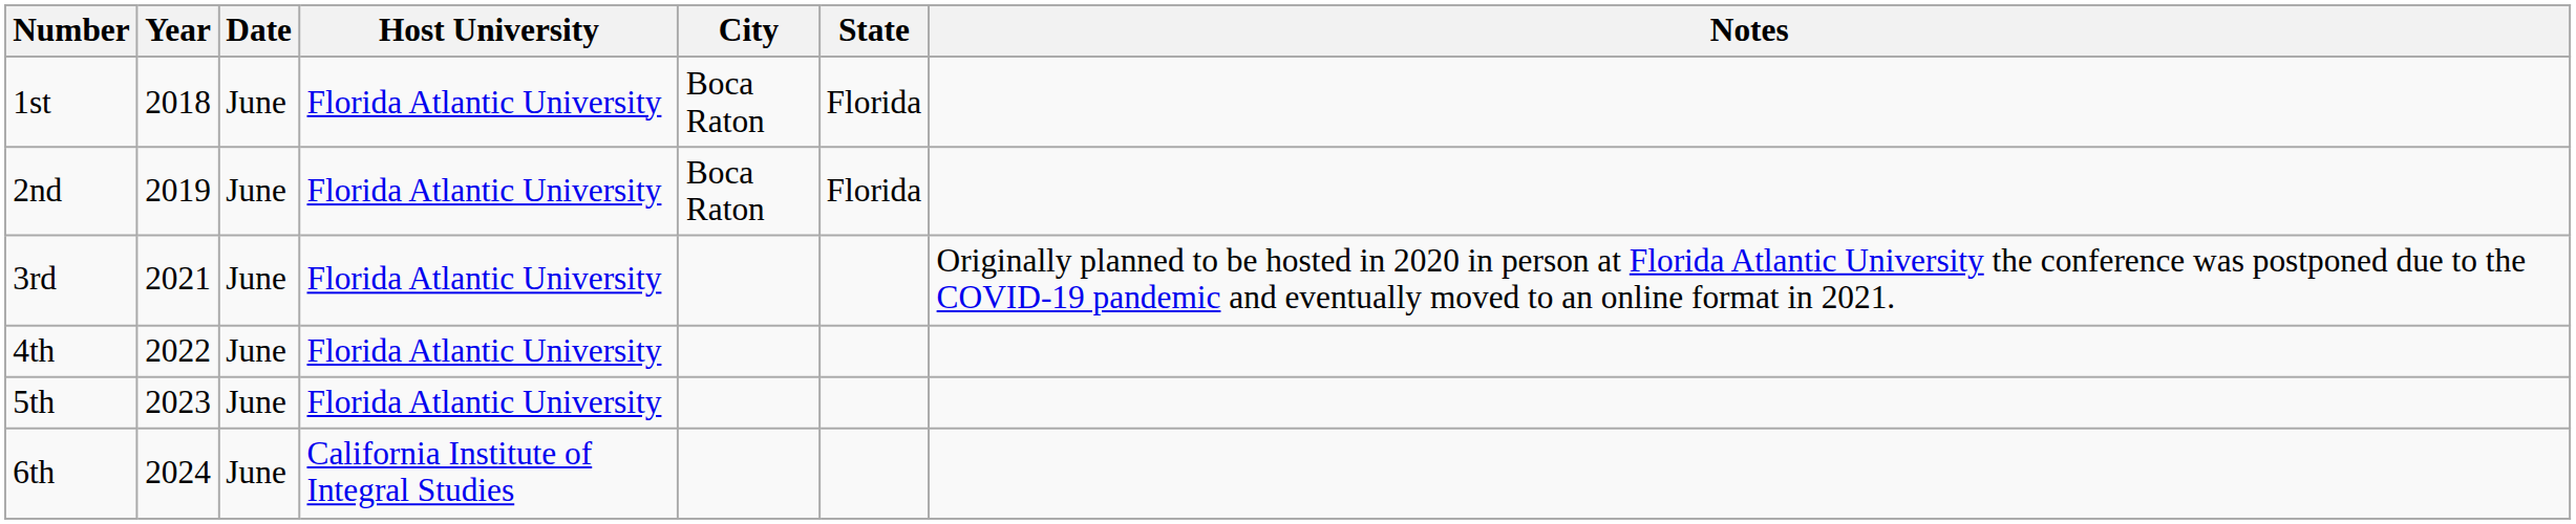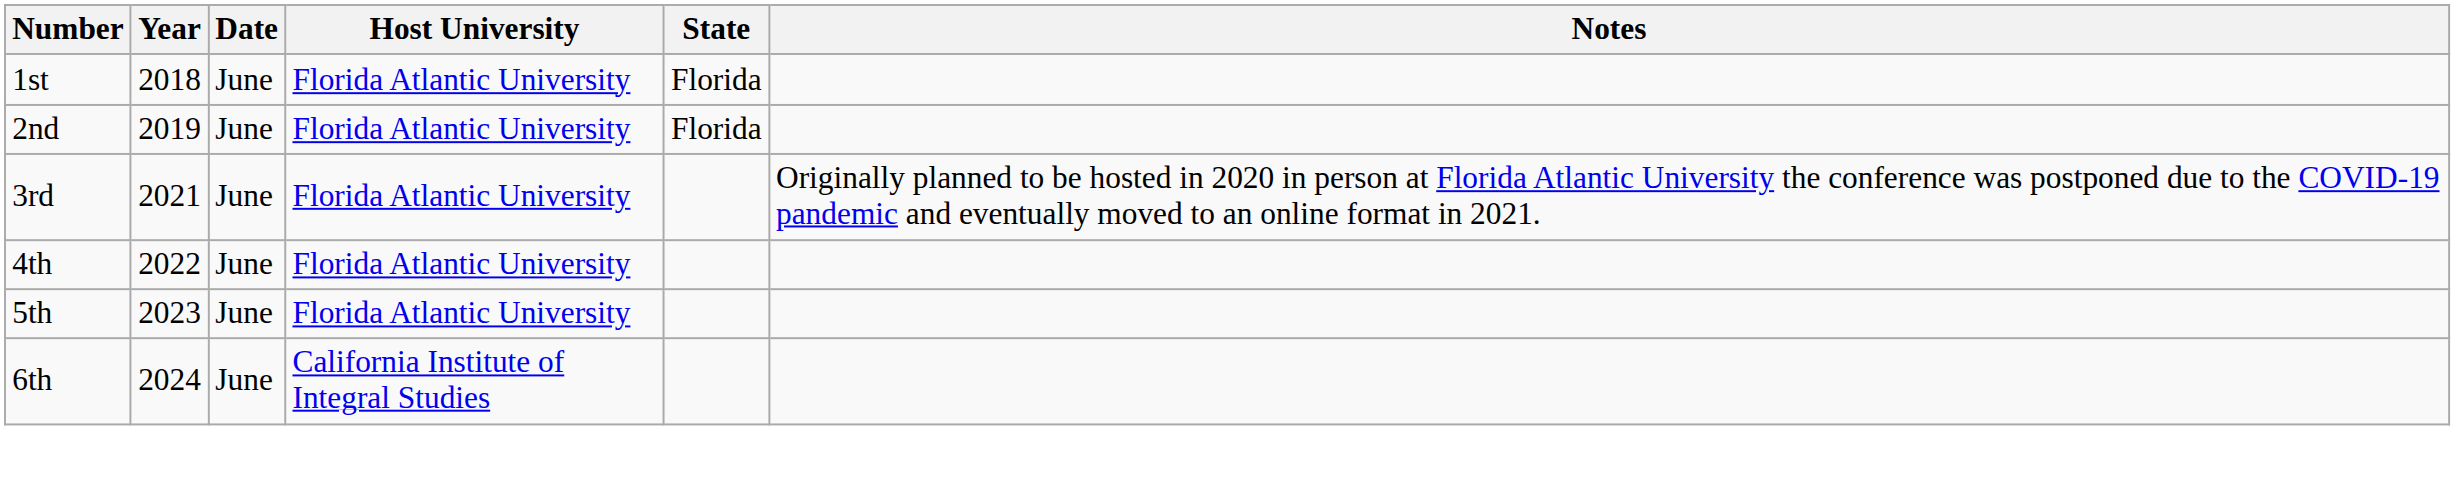- column: City | Boca Raton | Boca Raton
